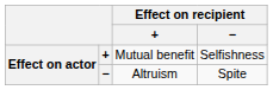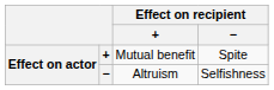Mutual benefit | Effect on recipient / −: Selfishness -> Spite
Altruism | Effect on recipient / −: Spite -> Selfishness
